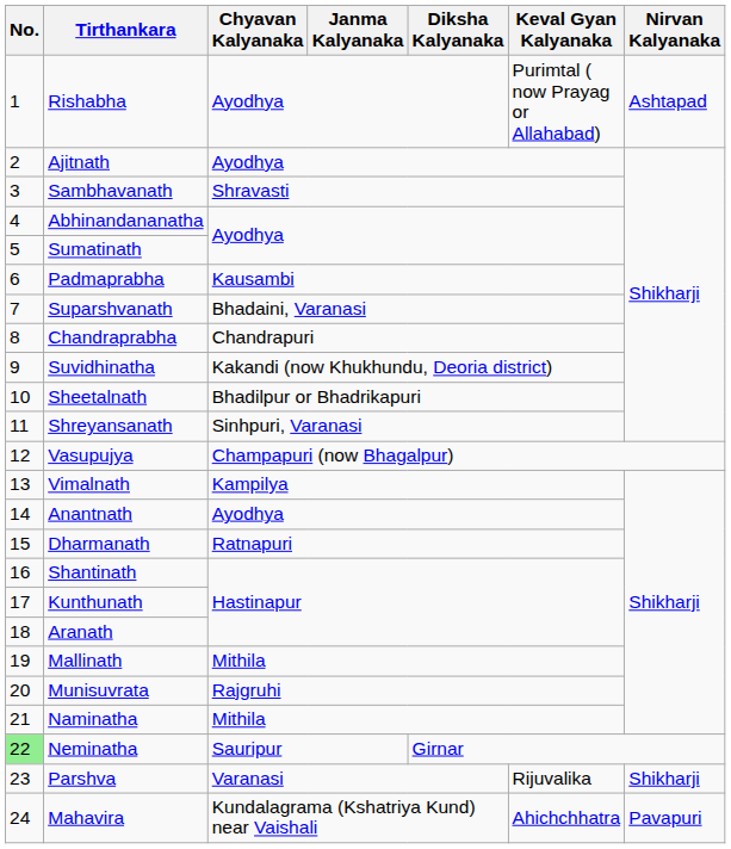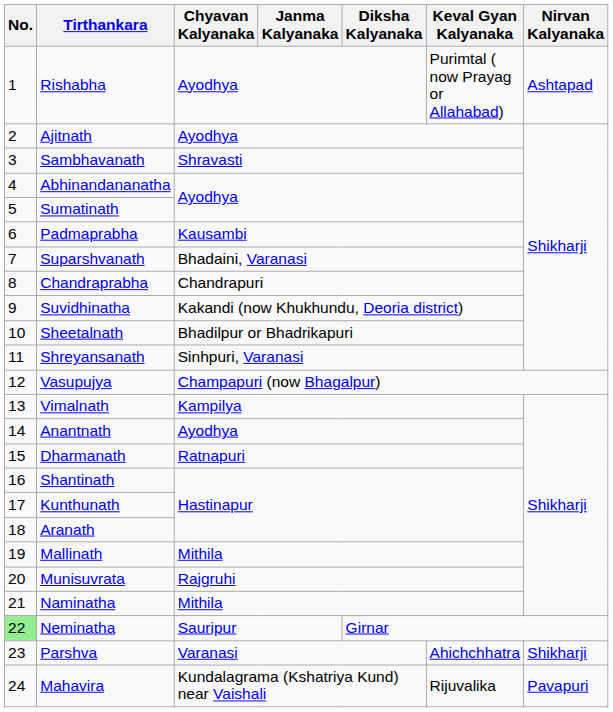Parshva | Keval Gyan Kalyanaka: Rijuvalika -> Ahichchhatra
Mahavira | Keval Gyan Kalyanaka: Ahichchhatra -> Rijuvalika
